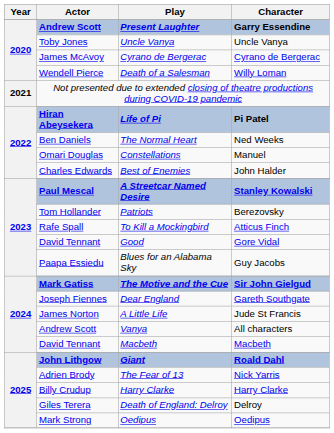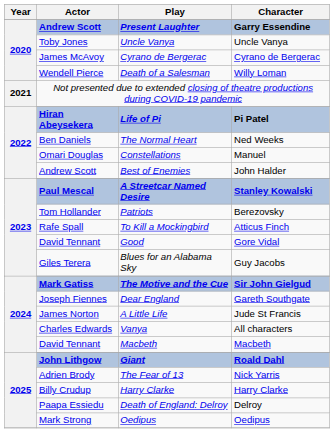Best of Enemies | Actor: Charles Edwards -> Andrew Scott
Blues for an Alabama Sky | Actor: Paapa Essiedu -> Giles Terera
Vanya | Actor: Andrew Scott -> Charles Edwards
Death of England: Delroy | Actor: Giles Terera -> Paapa Essiedu
